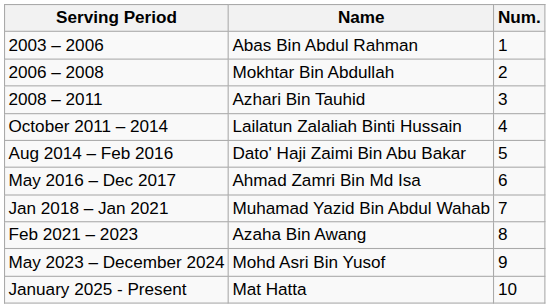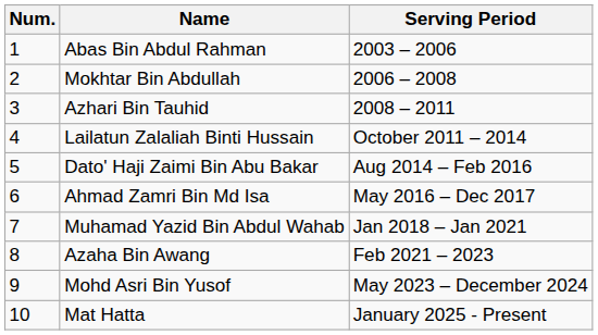columns swapped: Num. <-> Serving Period
